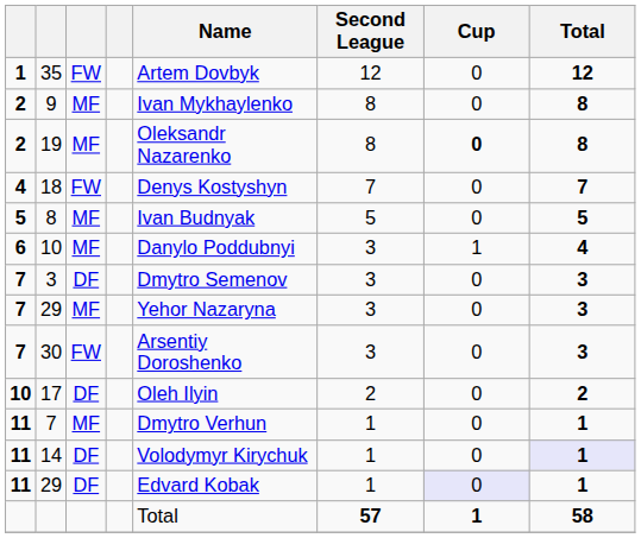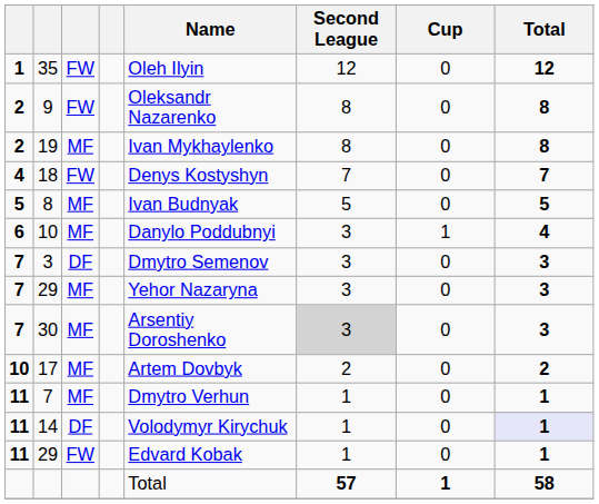35 | Name: Artem Dovbyk -> Oleh Ilyin
9 | column 3: MF -> FW
9 | Name: Ivan Mykhaylenko -> Oleksandr Nazarenko
19 | Name: Oleksandr Nazarenko -> Ivan Mykhaylenko
19 | Cup: bold -> normal
30 | column 3: FW -> MF
30 | Second League: no background -> lightgrey background
17 | column 3: DF -> MF
17 | Name: Oleh Ilyin -> Artem Dovbyk
11 / 29 | column 3: DF -> FW
11 / 29 | Cup: lavender background -> no background
